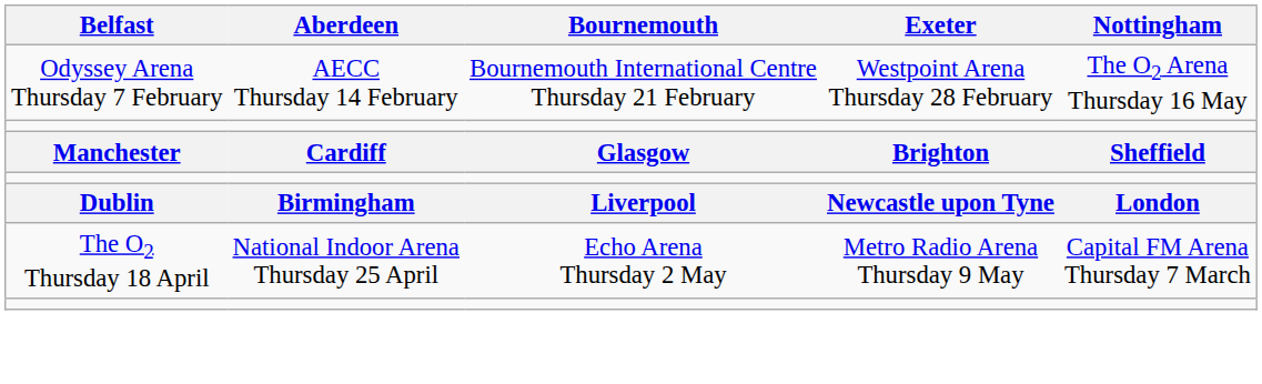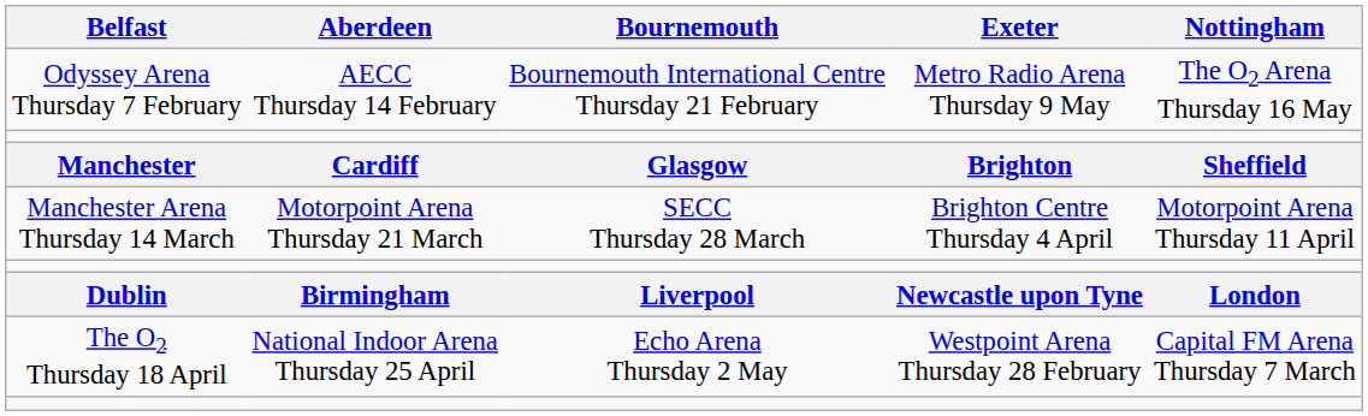Odyssey Arena Thursday 7 February | Exeter: Westpoint Arena Thursday 28 February -> Metro Radio Arena Thursday 9 May
+ row: Manchester Arena Thursday 14 March | Motorpoint Arena Thursday 21 March | SECC Thursday 28 March | Brighton Centre Thursday 4 April | Motorpoint Arena Thursday 11 April
The O2 Thursday 18 April | Exeter: Metro Radio Arena Thursday 9 May -> Westpoint Arena Thursday 28 February
